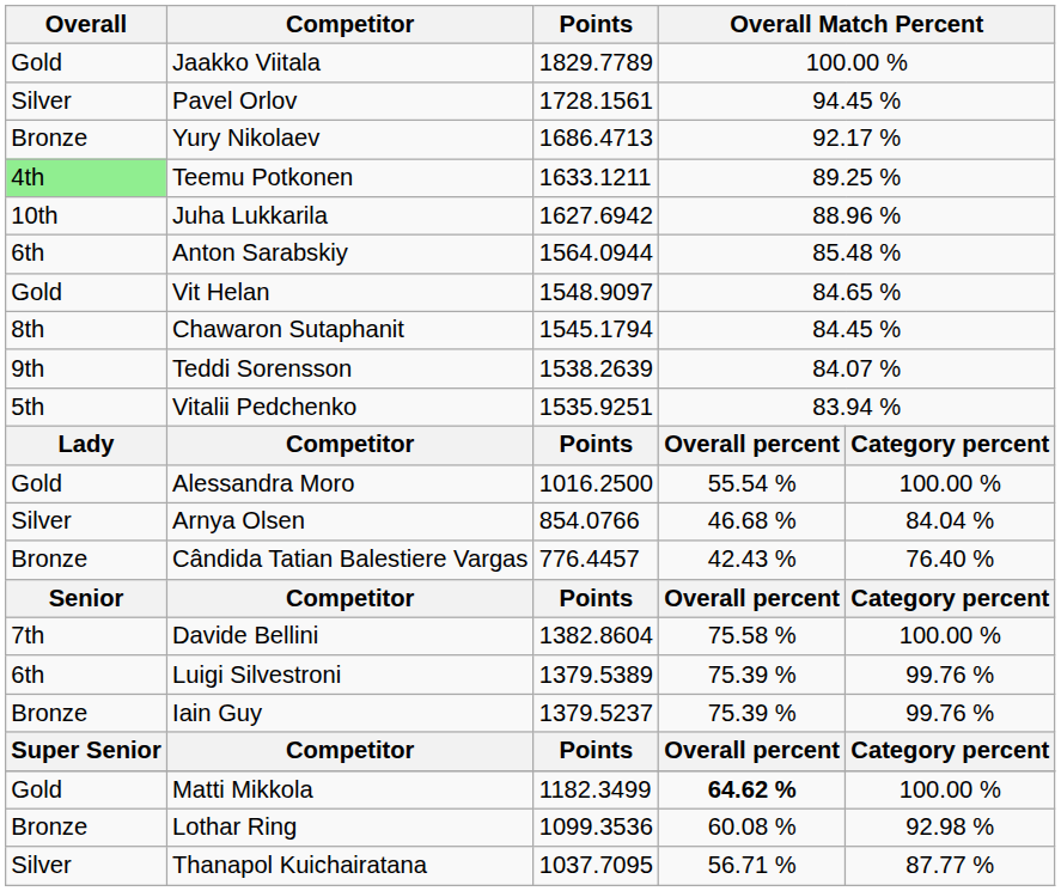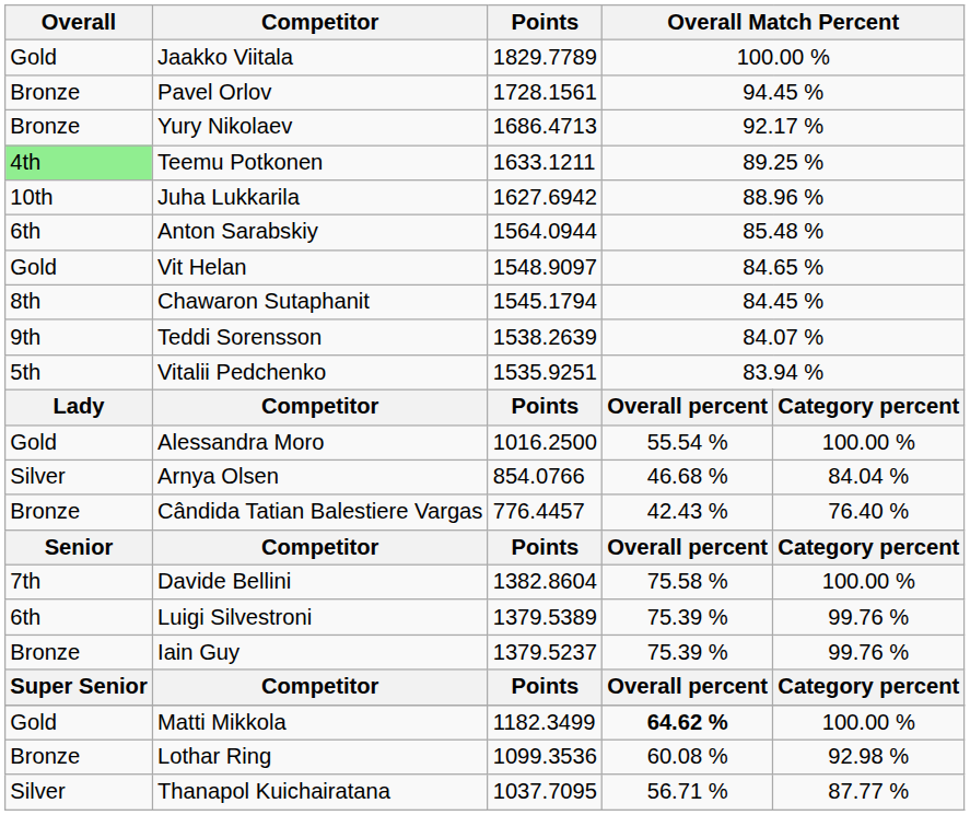Pavel Orlov | Overall: Silver -> Bronze
